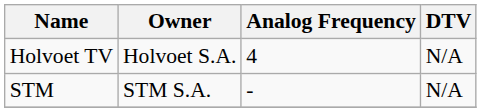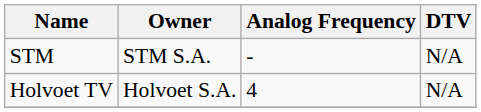rows swapped: Holvoet TV <-> STM
